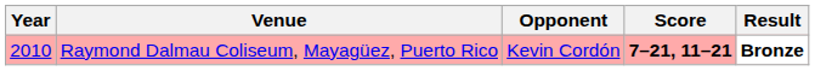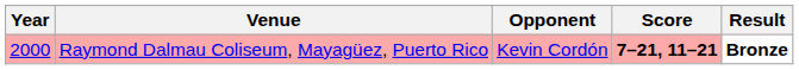Raymond Dalmau Coliseum, Mayagüez, Puerto Rico | Year: 2010 -> 2000
